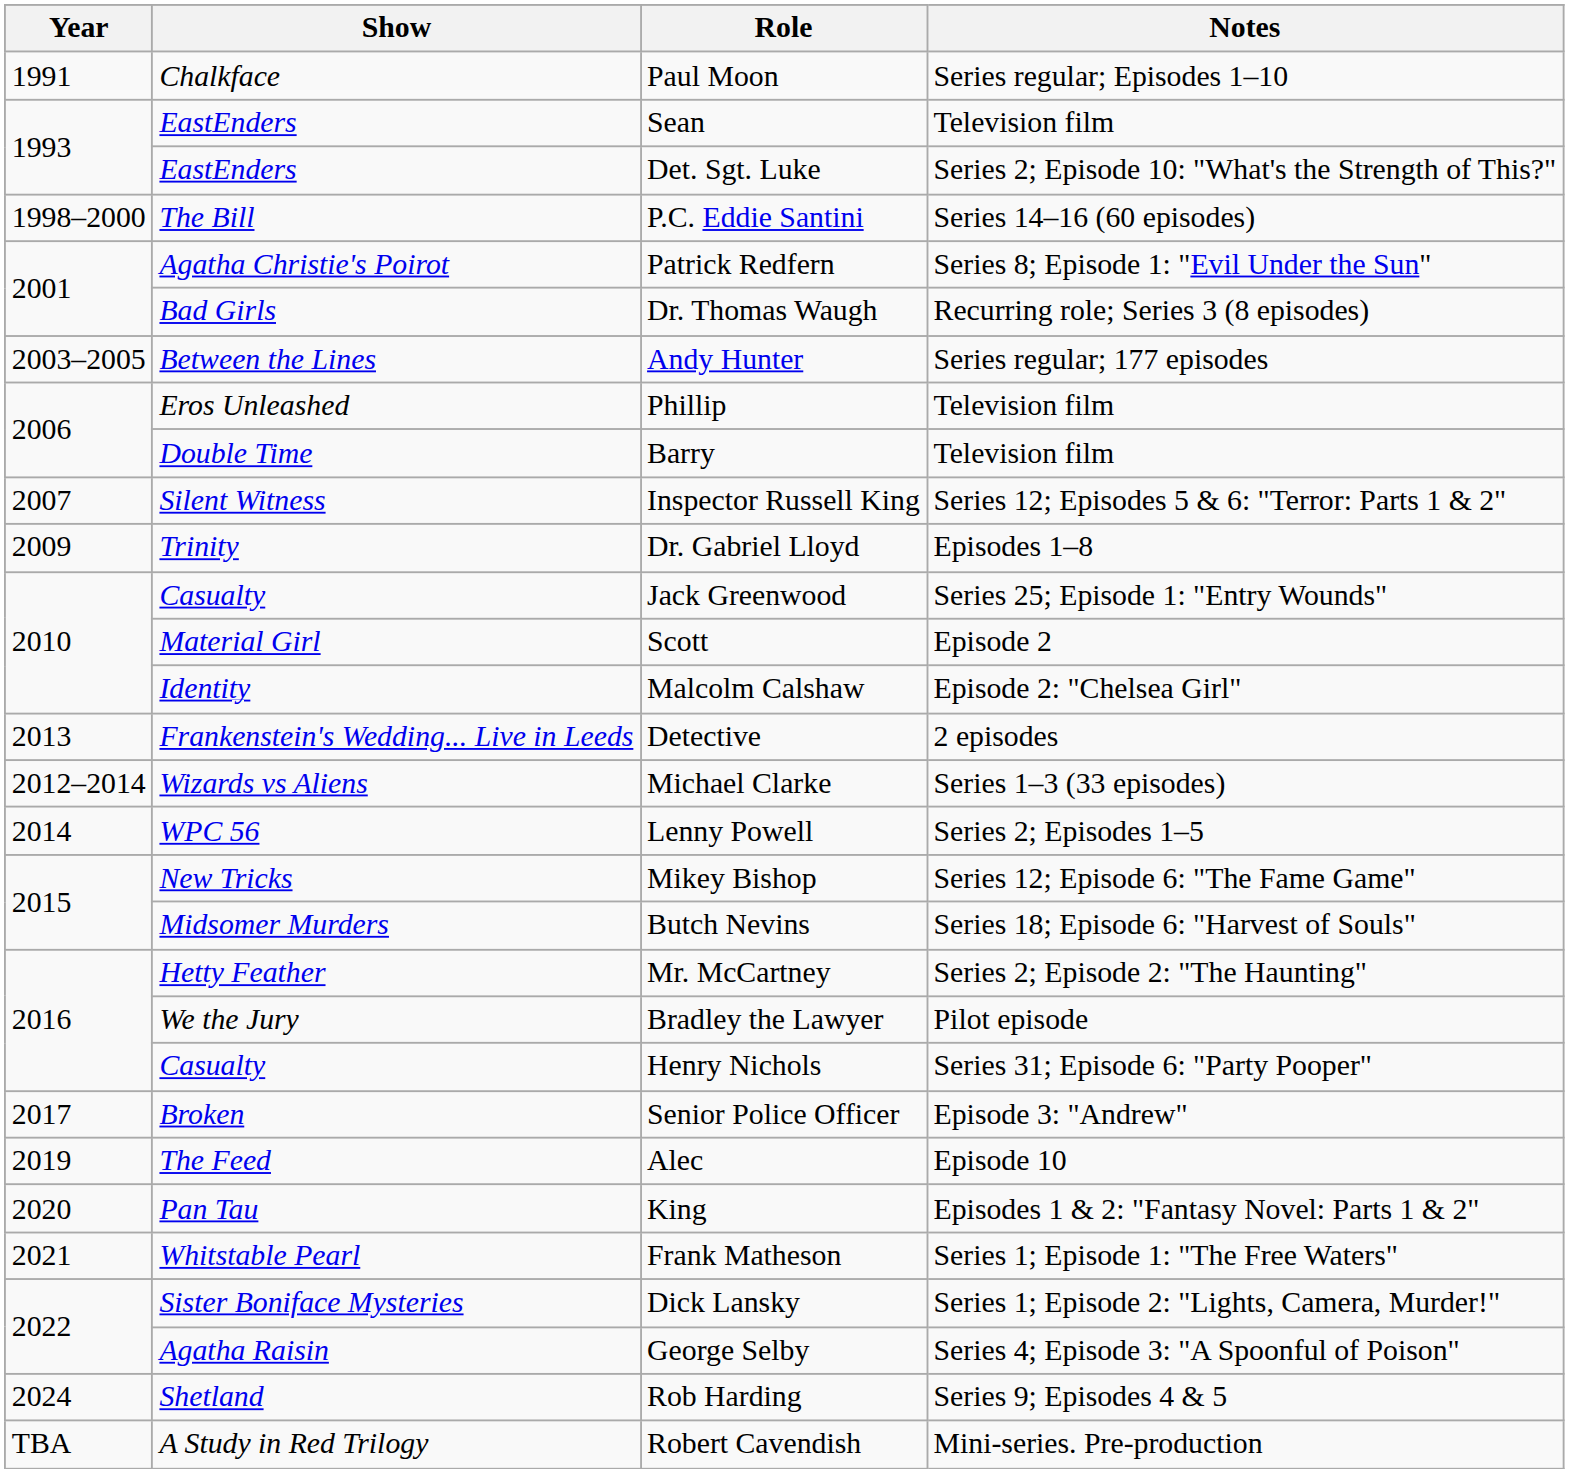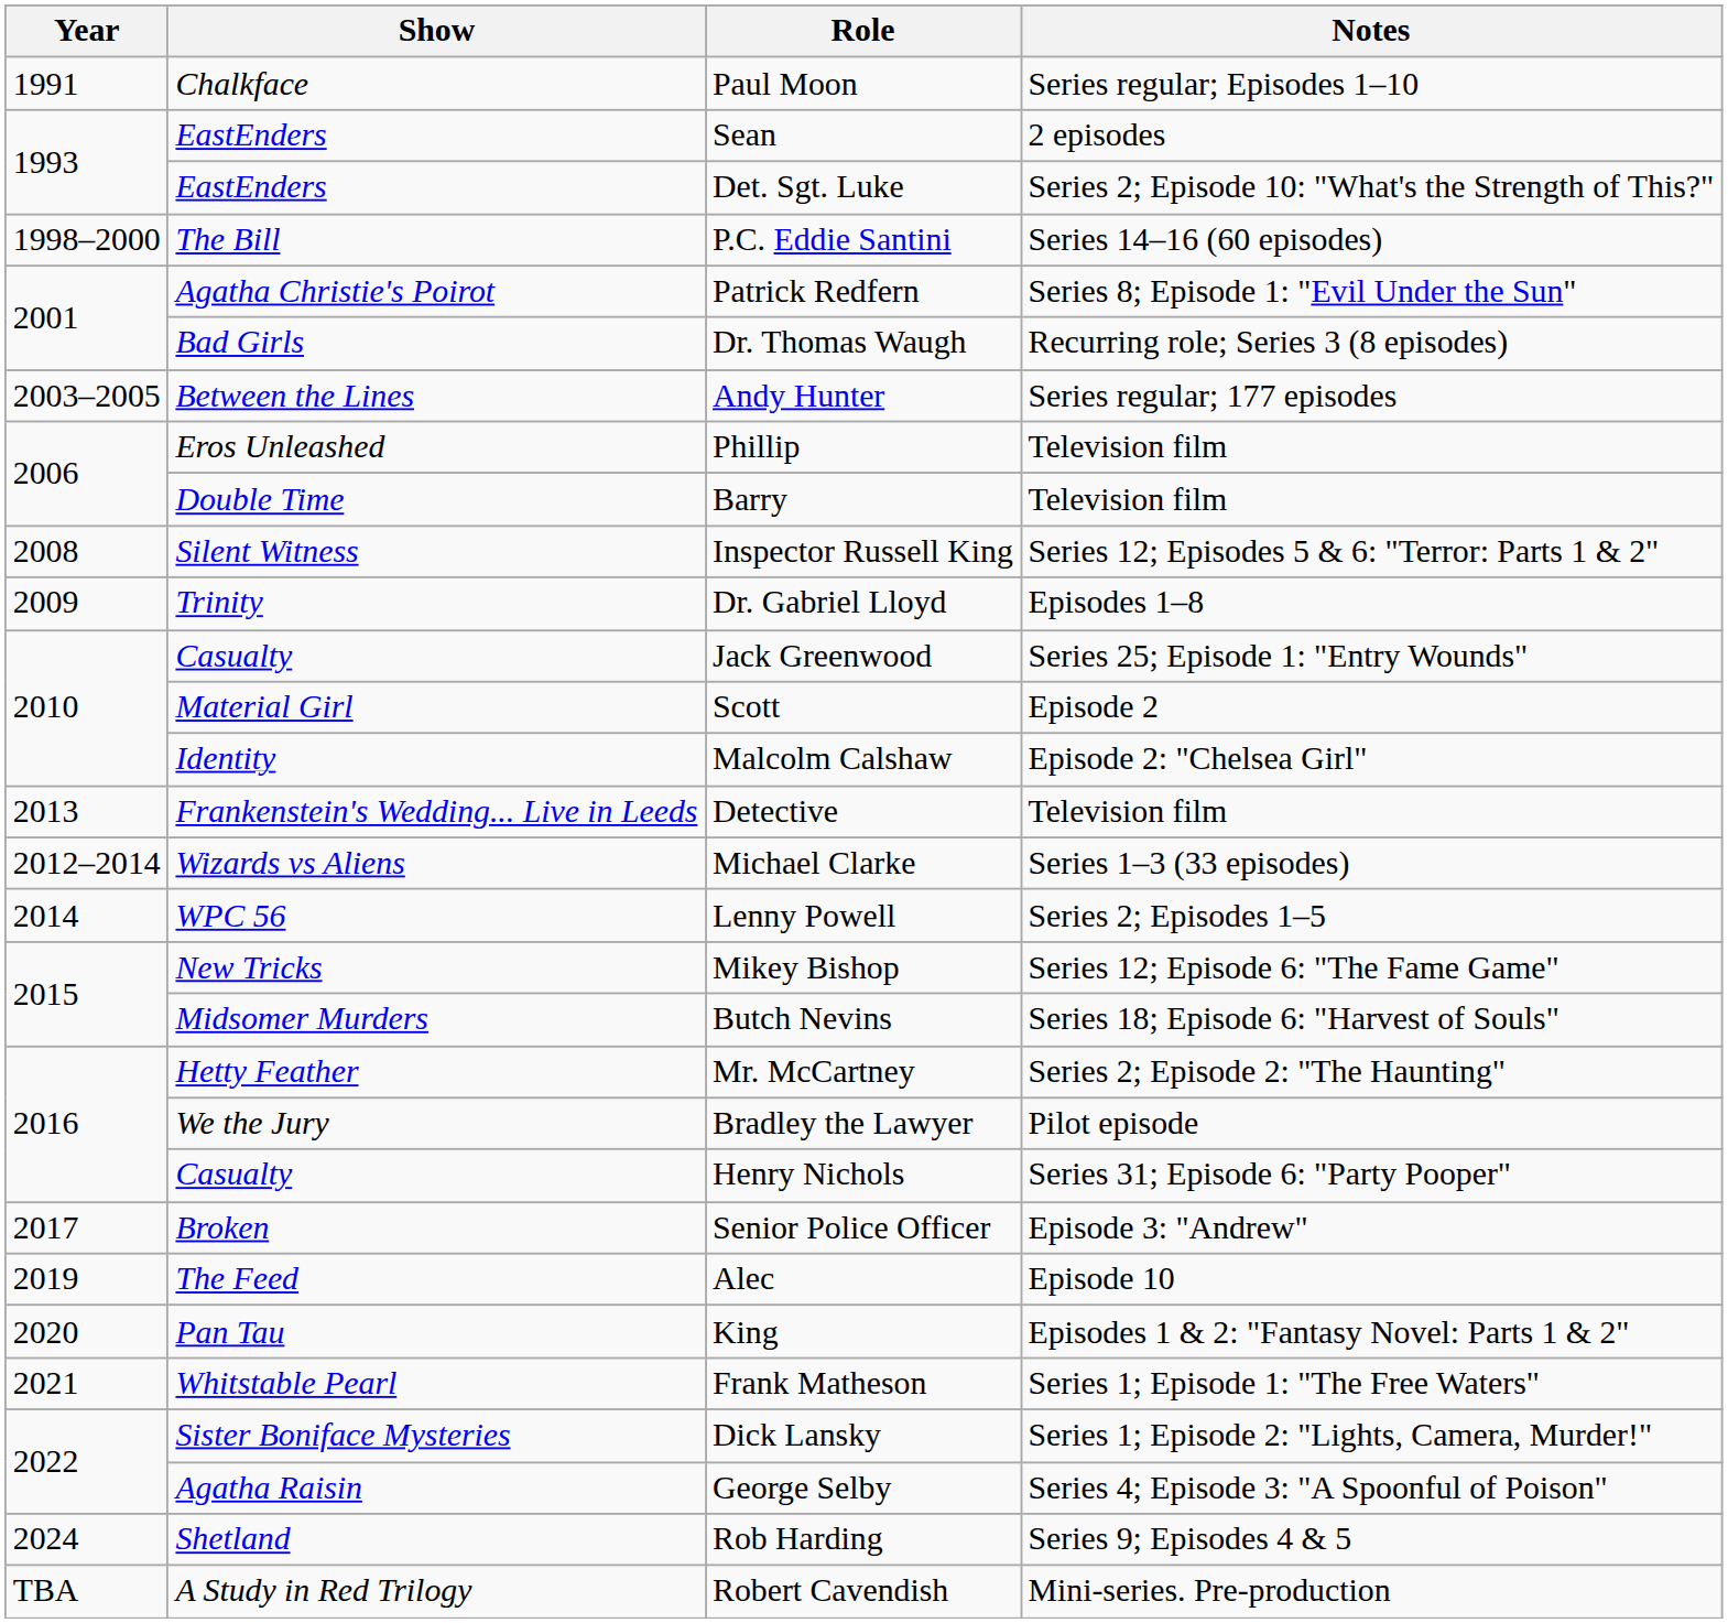Sean | Notes: Television film -> 2 episodes
Inspector Russell King | Year: 2007 -> 2008
Detective | Notes: 2 episodes -> Television film
